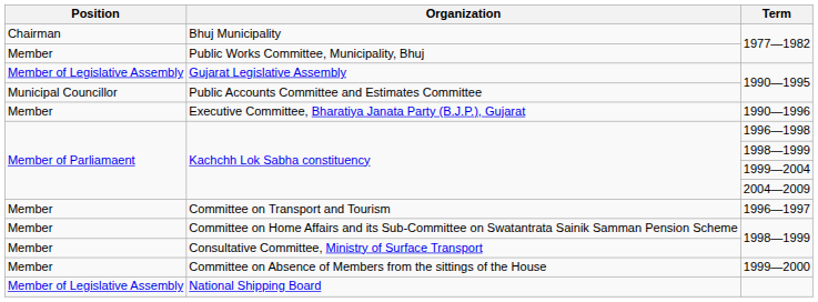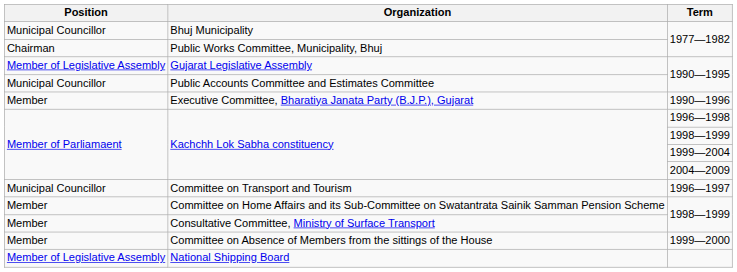Bhuj Municipality | Position: Chairman -> Municipal Councillor
Public Works Committee, Municipality, Bhuj | Position: Member -> Chairman
Committee on Transport and Tourism | Position: Member -> Municipal Councillor
